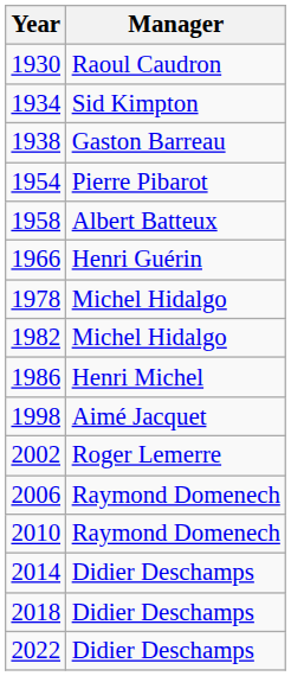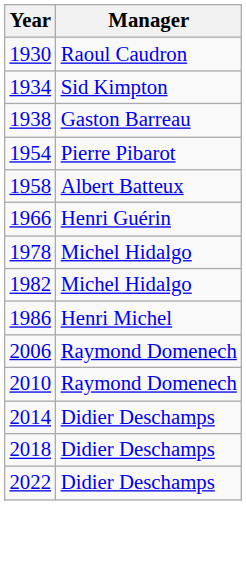- row: 1998 | Aimé Jacquet
- row: 2002 | Roger Lemerre
